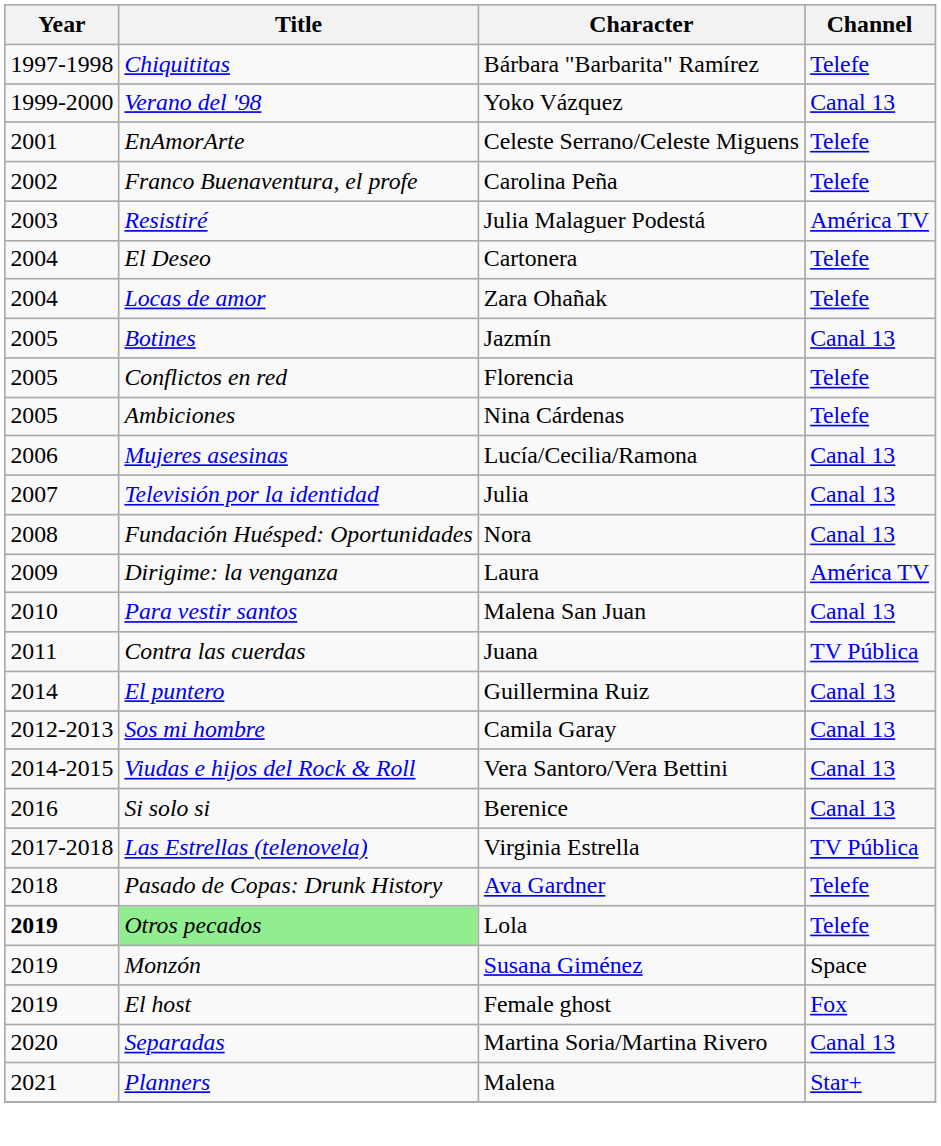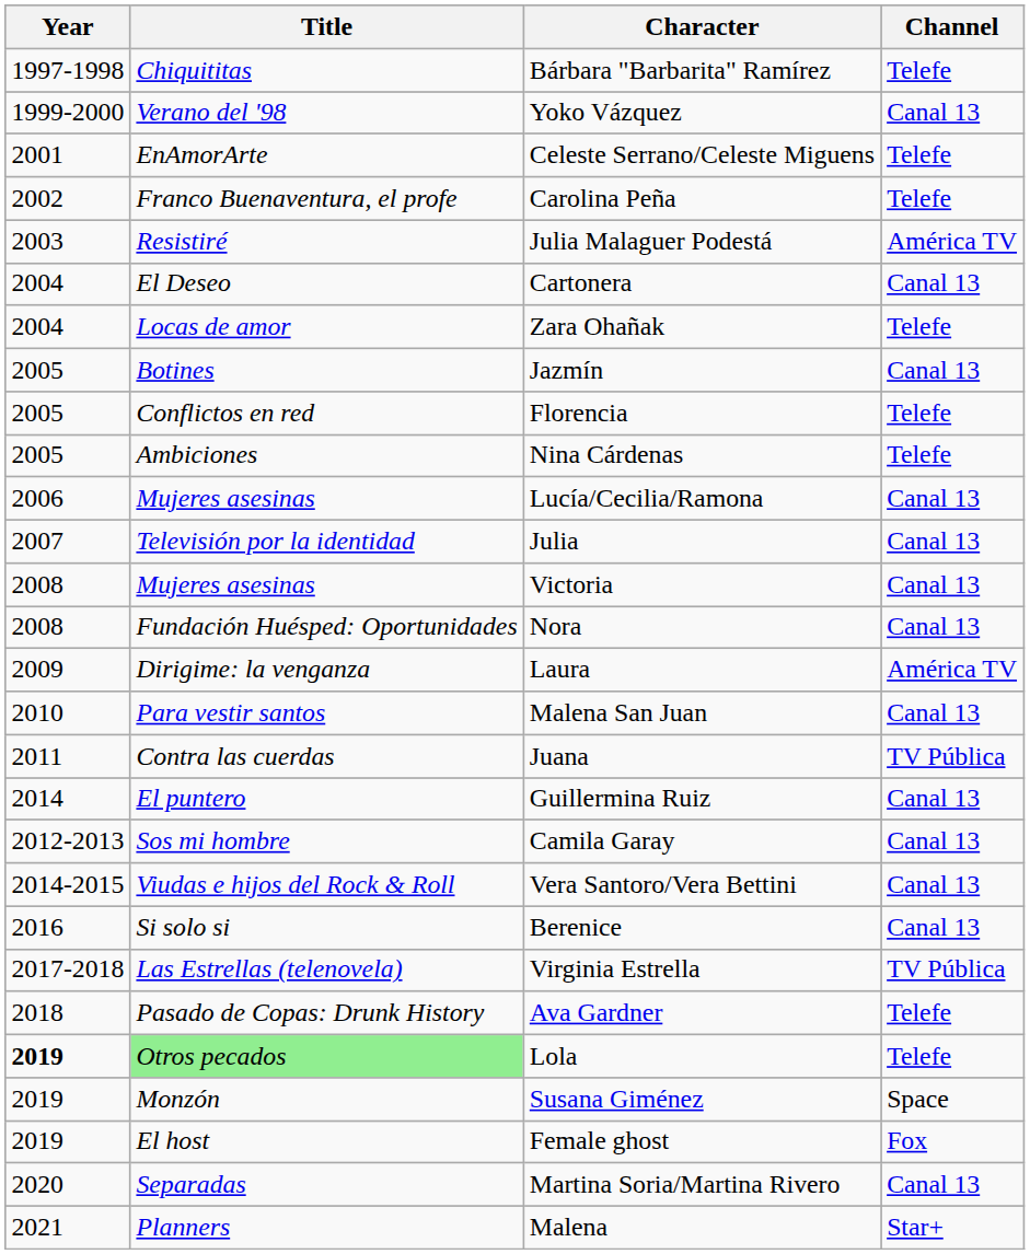Cartonera | Channel: Telefe -> Canal 13
+ row: 2008 | Mujeres asesinas | Victoria | Canal 13
